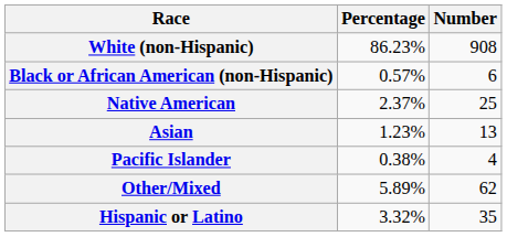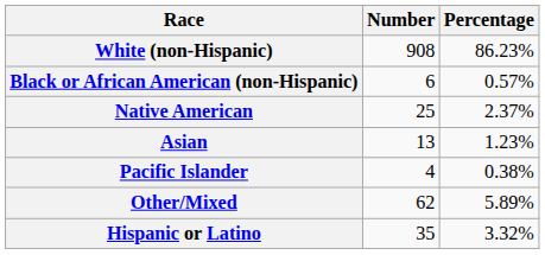columns swapped: Number <-> Percentage
